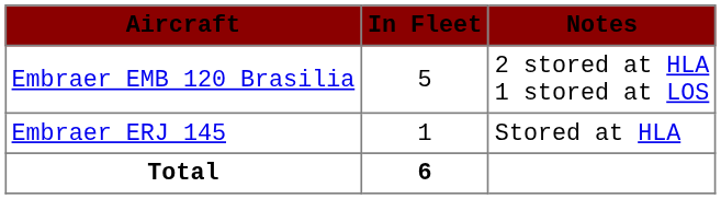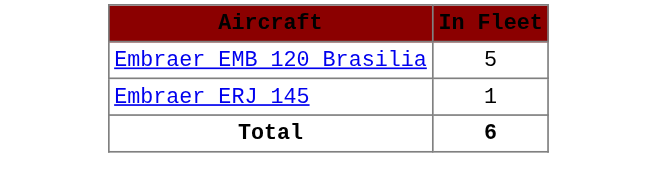- column: Notes | 2 stored at HLA 1 stored at LOS | Stored at HLA
